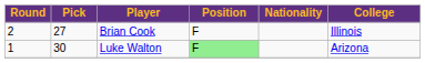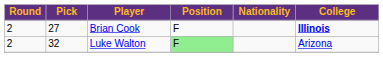Brian Cook | College: normal -> bold
Luke Walton | Round: 1 -> 2
Luke Walton | Pick: 30 -> 32
